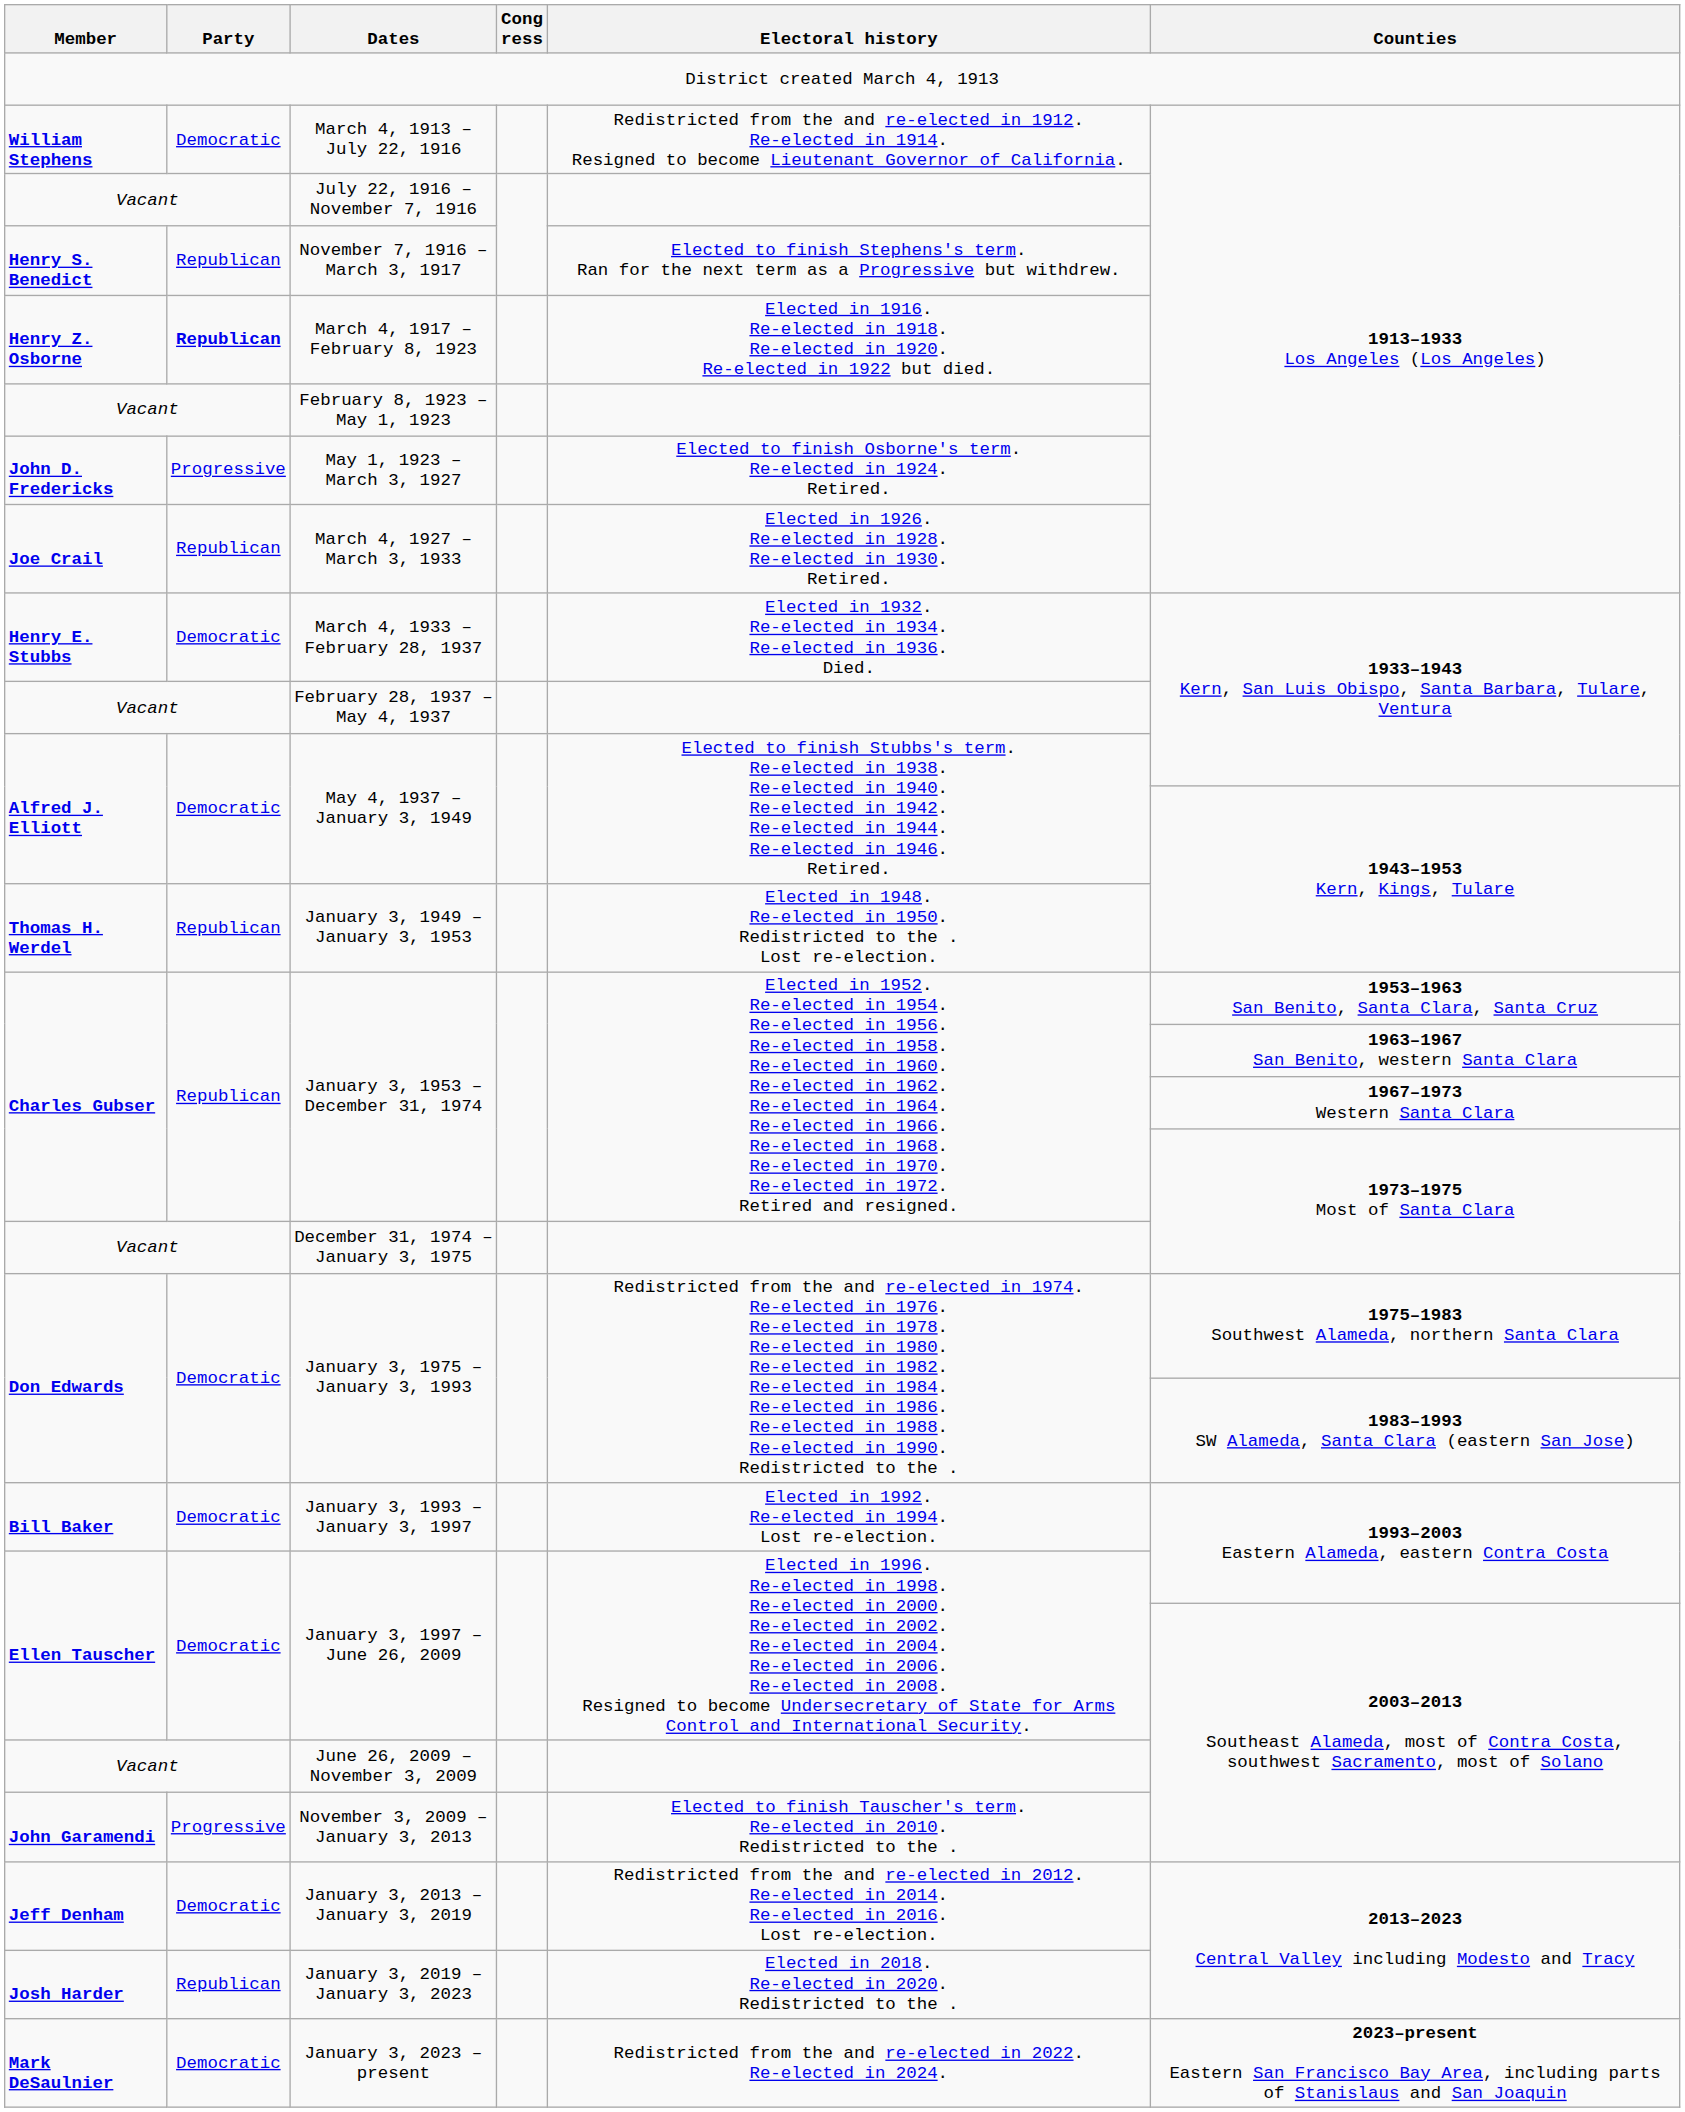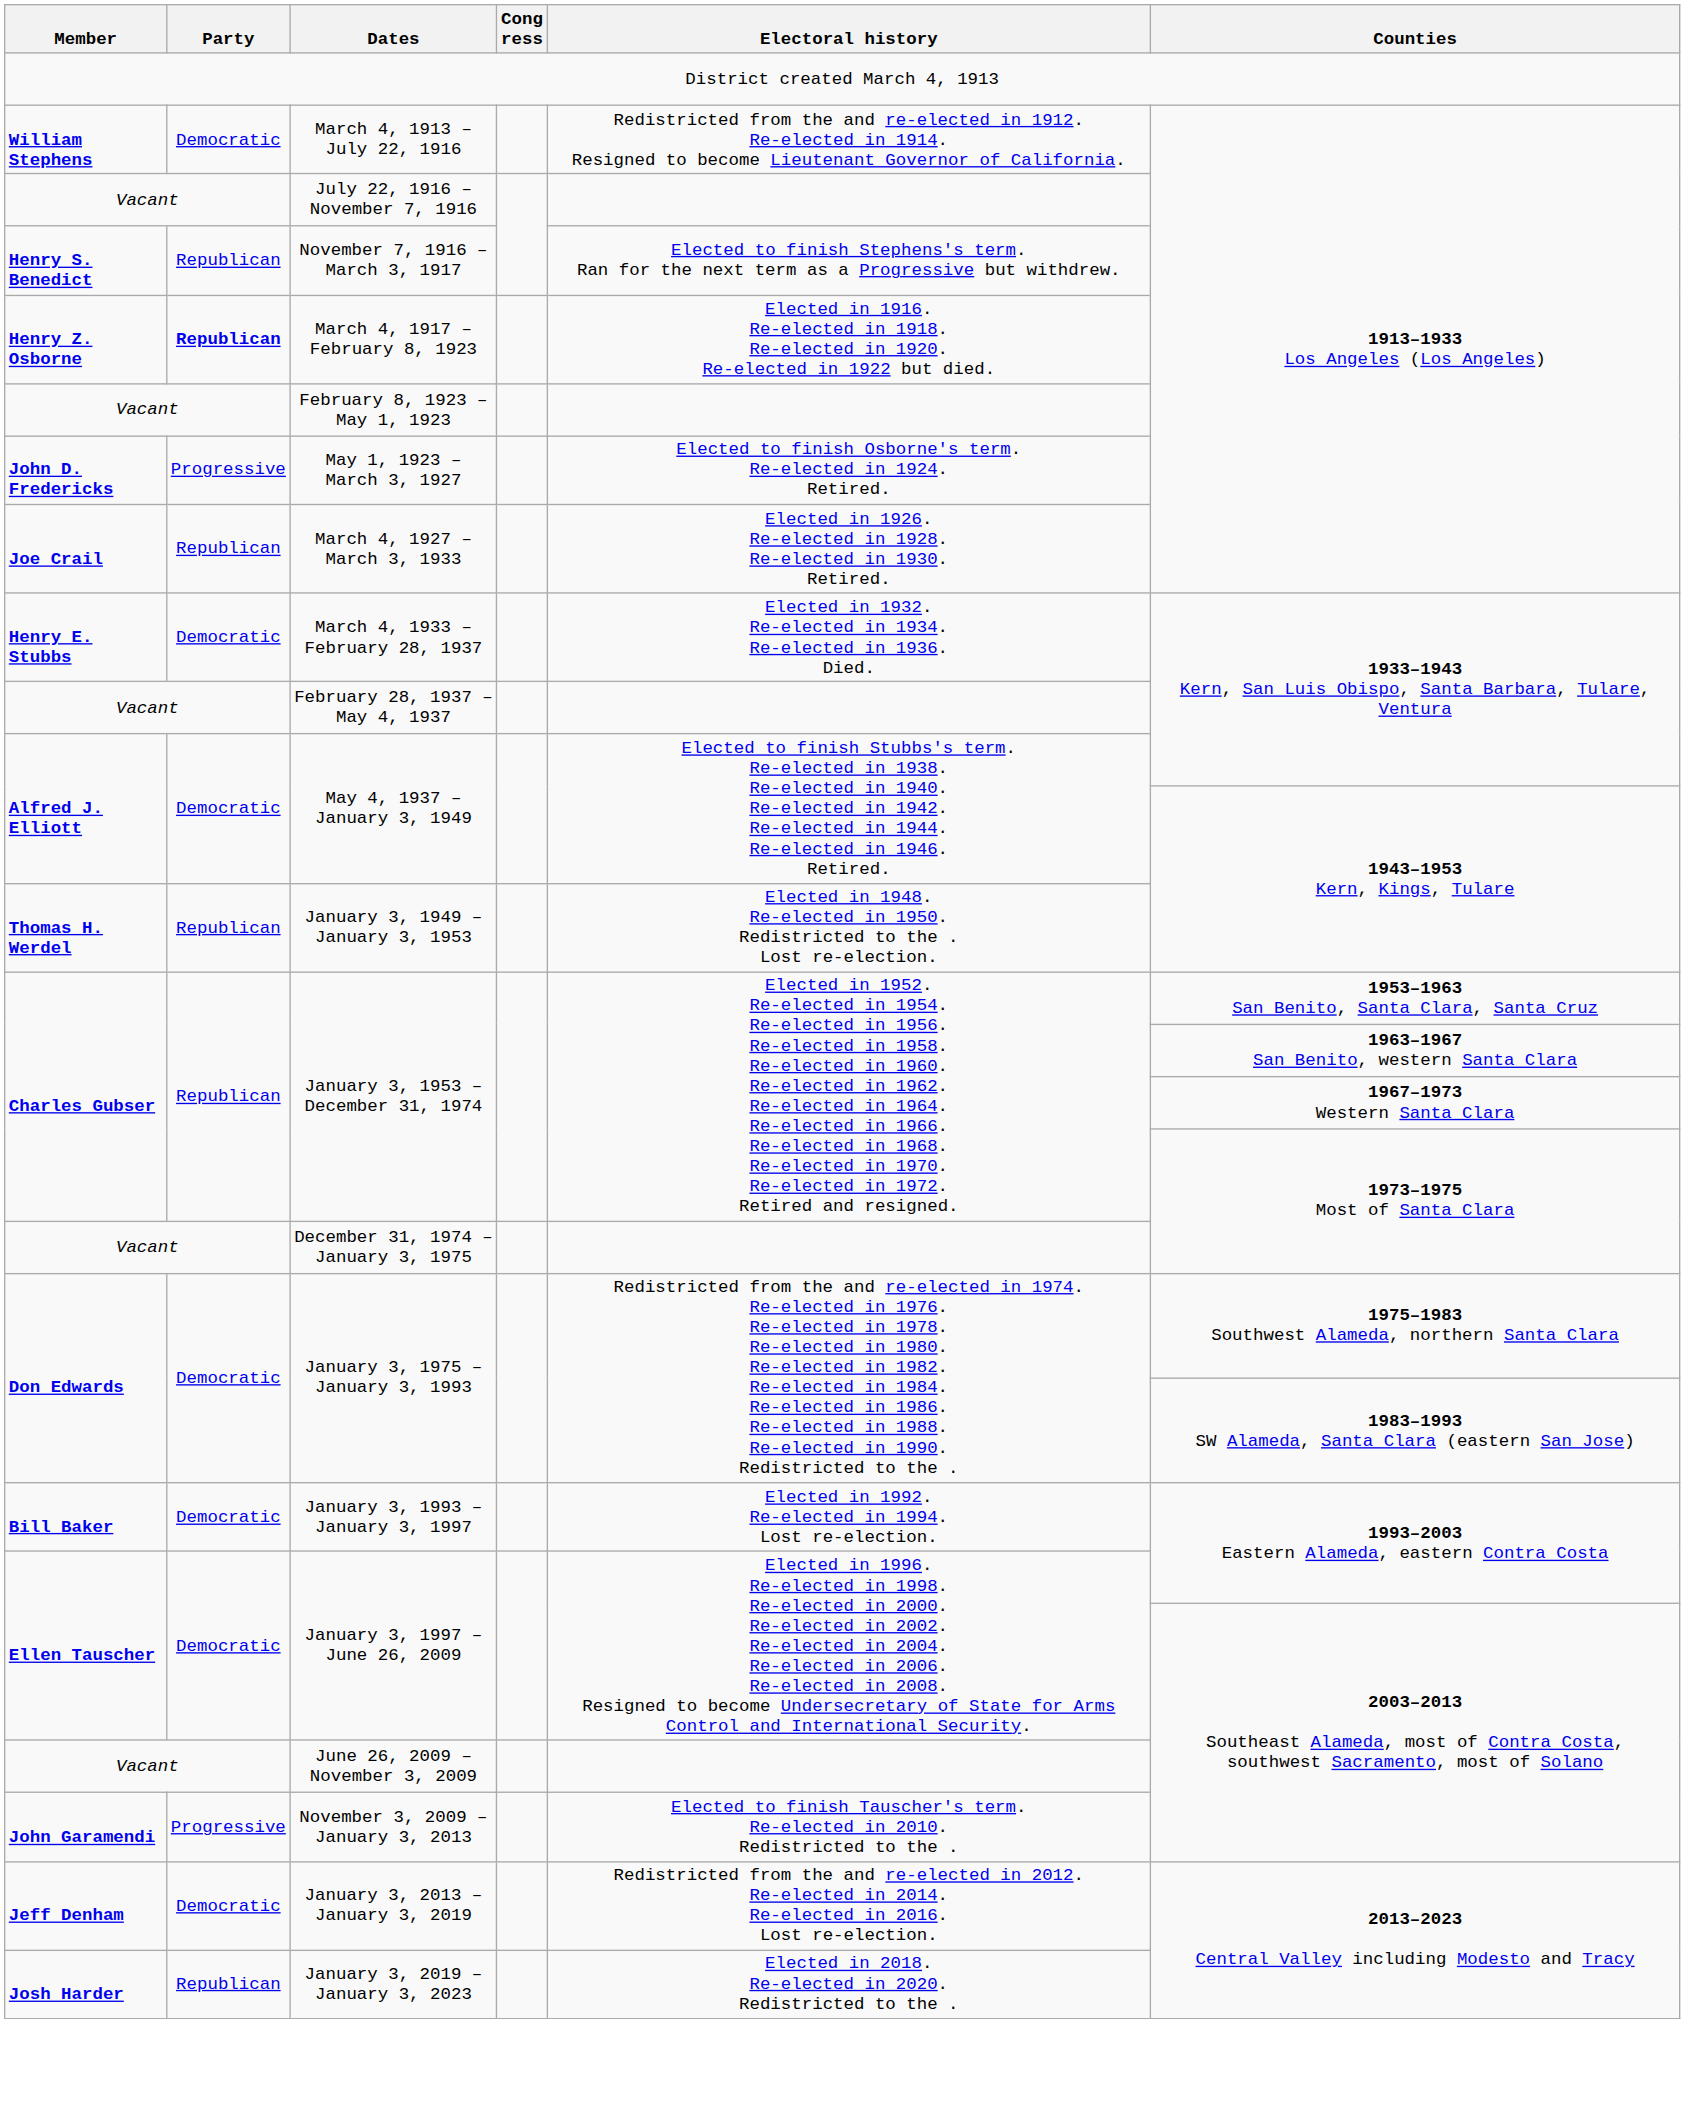- row: Mark DeSaulnier | Democratic | January 3, 2023 – present | Redistricted from the and re-elected in 2022. Re-elected in 2024. | 2023–present Eastern San Francisco Bay Area, including parts of Stanislaus and San Joaquin
